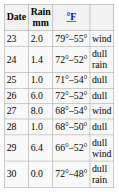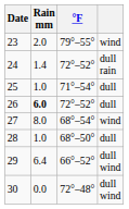26 | Rain mm: normal -> bold
30 | column 4: dull rain -> dull wind
